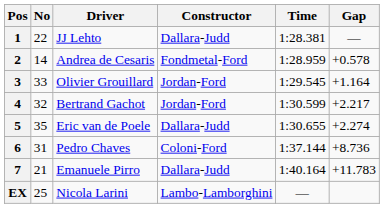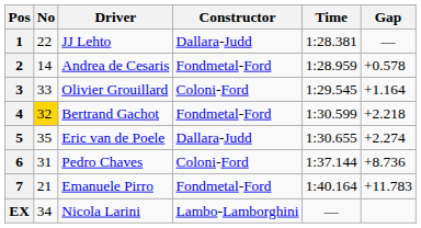3 | Constructor: Jordan-Ford -> Coloni-Ford
4 | No: no background -> gold background
4 | Constructor: Jordan-Ford -> Fondmetal-Ford
4 | Gap: +2.217 -> +2.218
7 | Constructor: Dallara-Judd -> Fondmetal-Ford
EX | No: 25 -> 34
